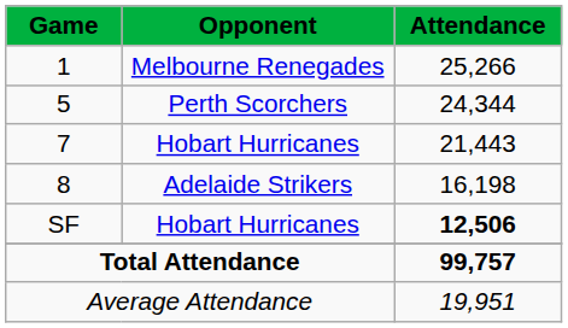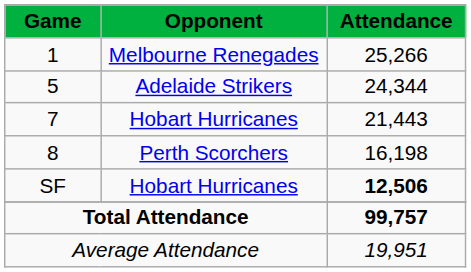5 | Opponent: Perth Scorchers -> Adelaide Strikers
8 | Opponent: Adelaide Strikers -> Perth Scorchers
